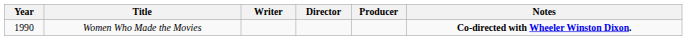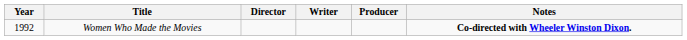columns swapped: Director <-> Writer
Women Who Made the Movies | Year: 1990 -> 1992
